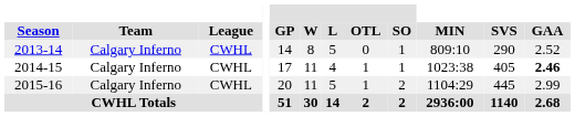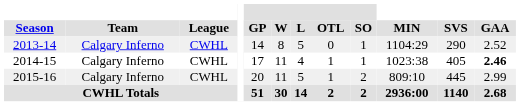2013-14 | MIN: 809:10 -> 1104:29
2015-16 | MIN: 1104:29 -> 809:10
